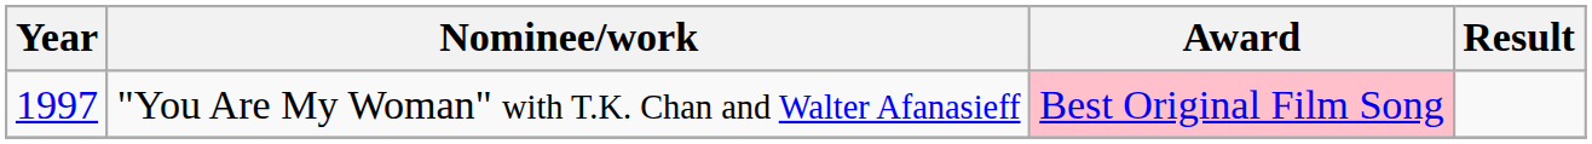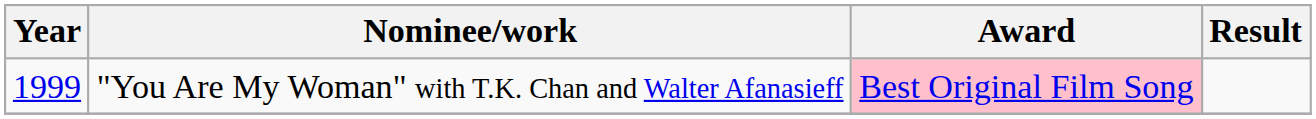"You Are My Woman" with T.K. Chan and Walter Afanasieff | Year: 1997 -> 1999
